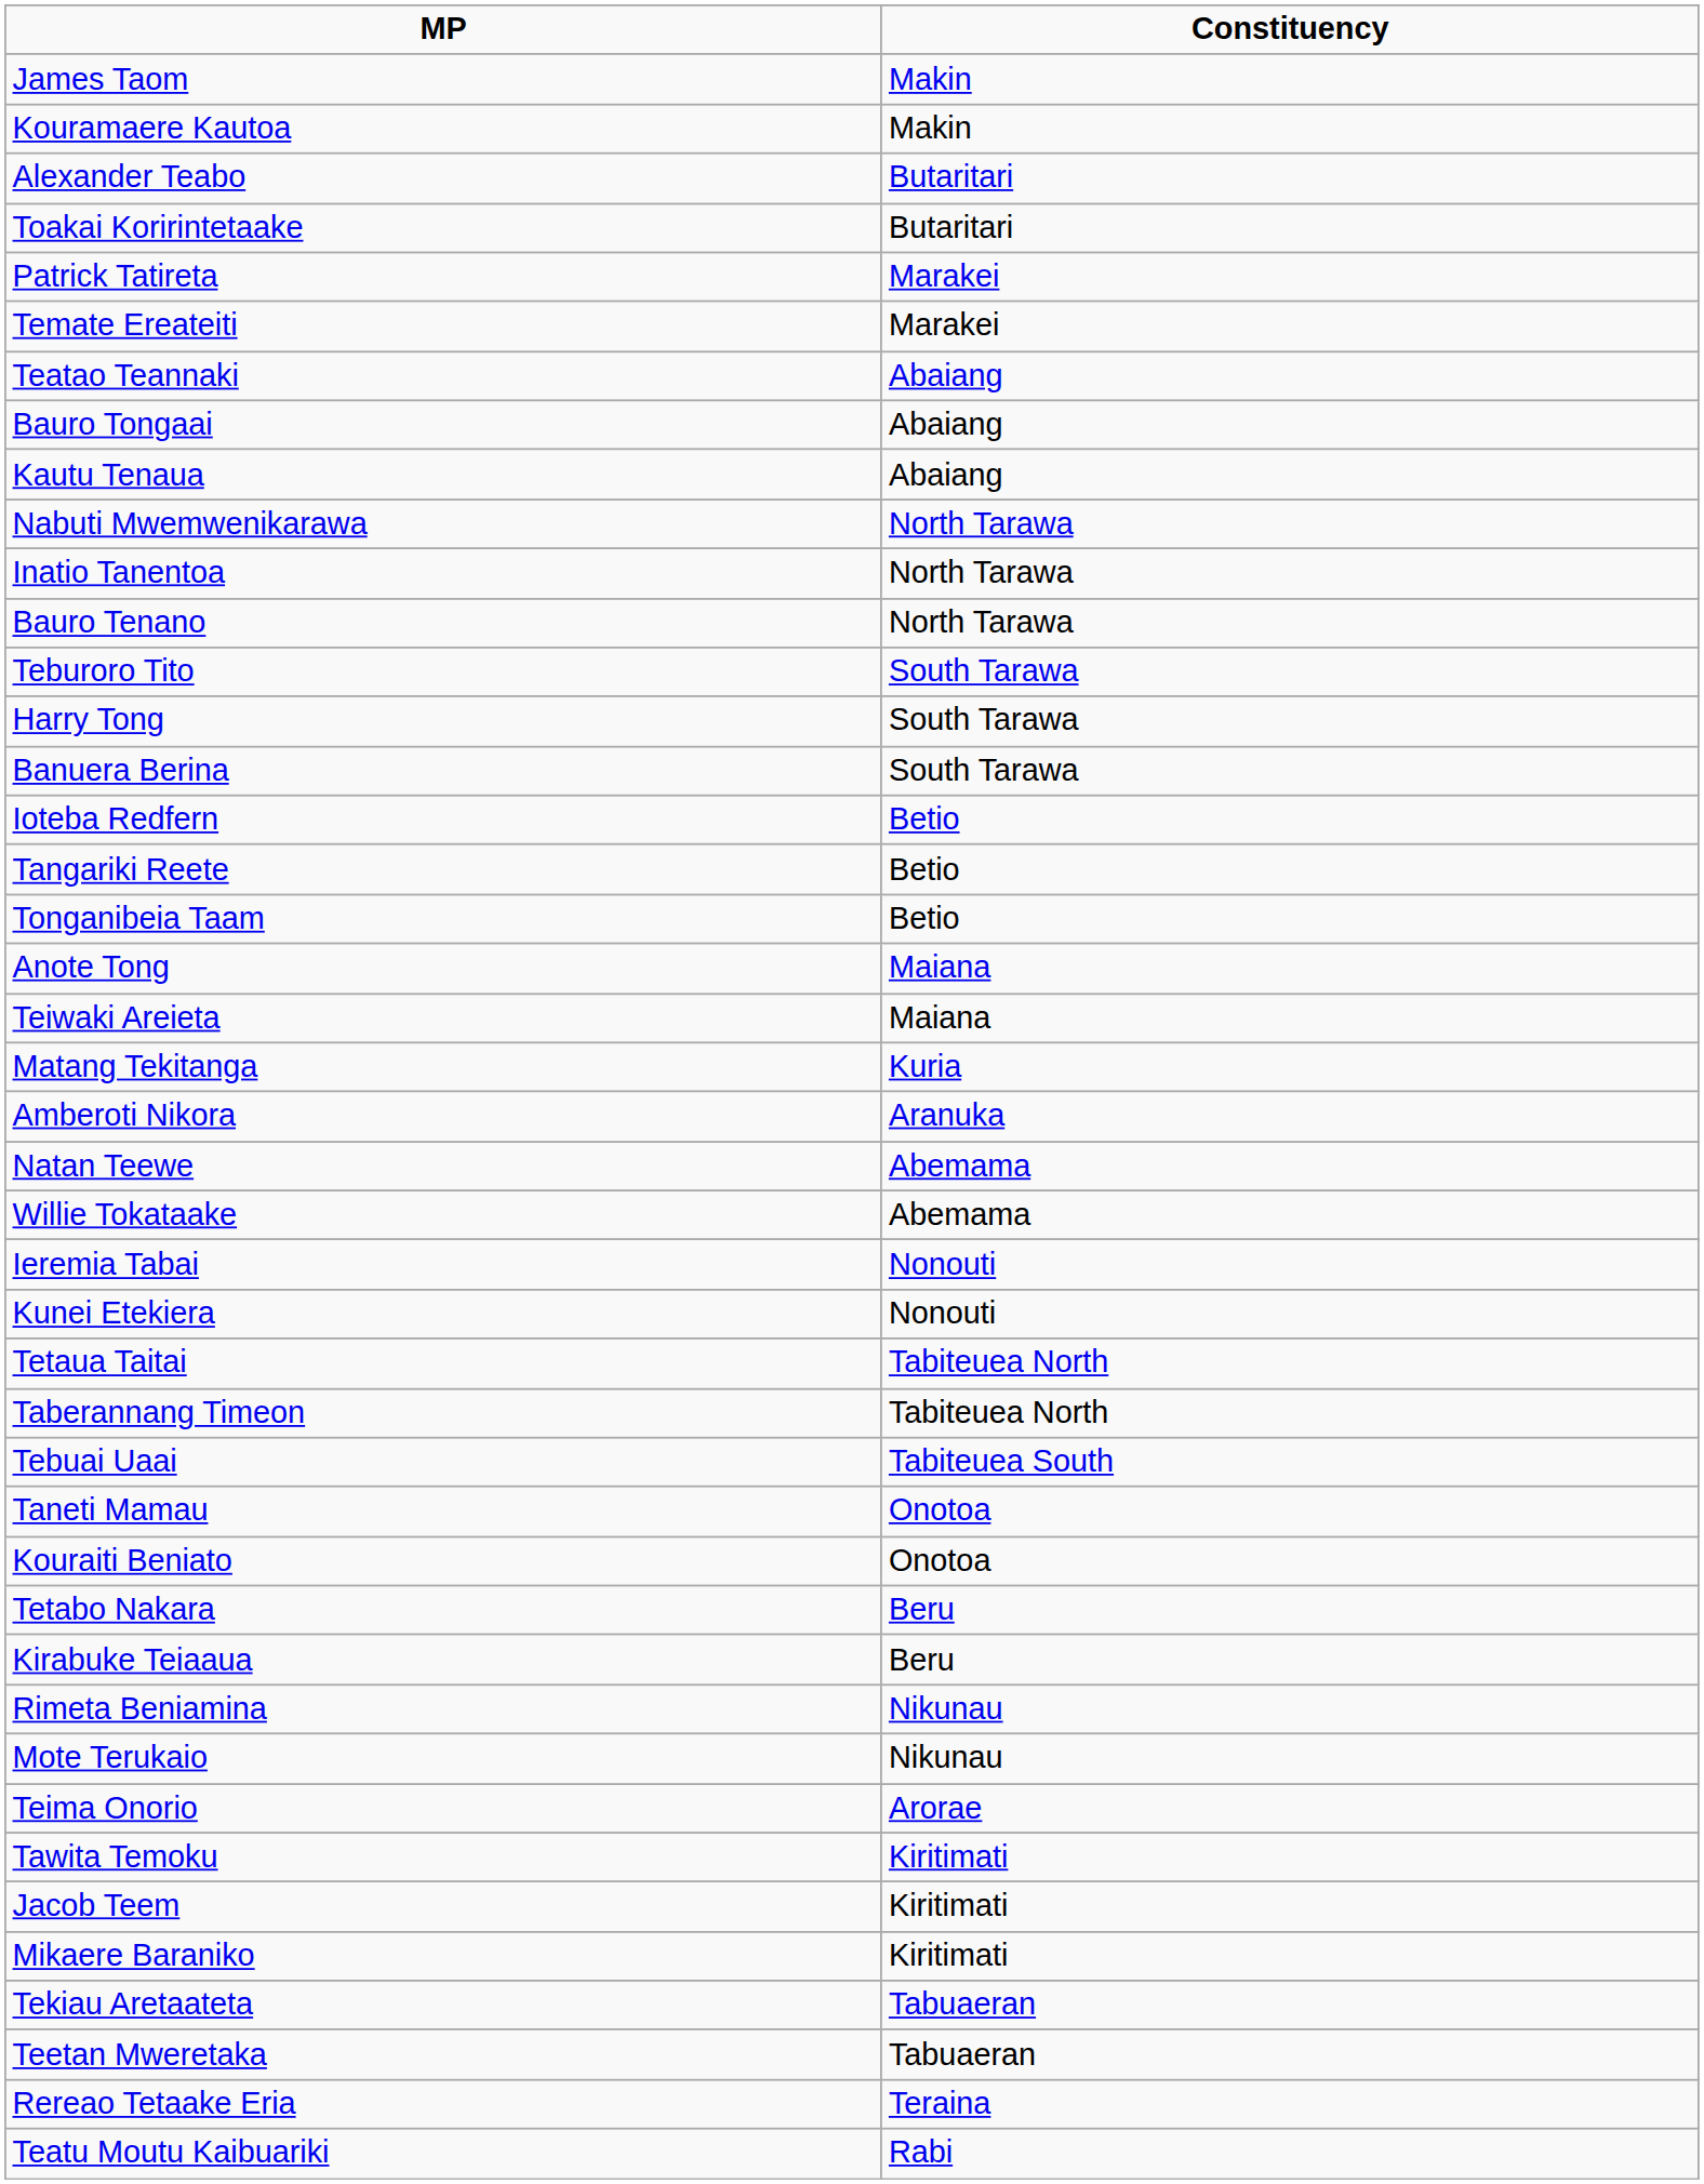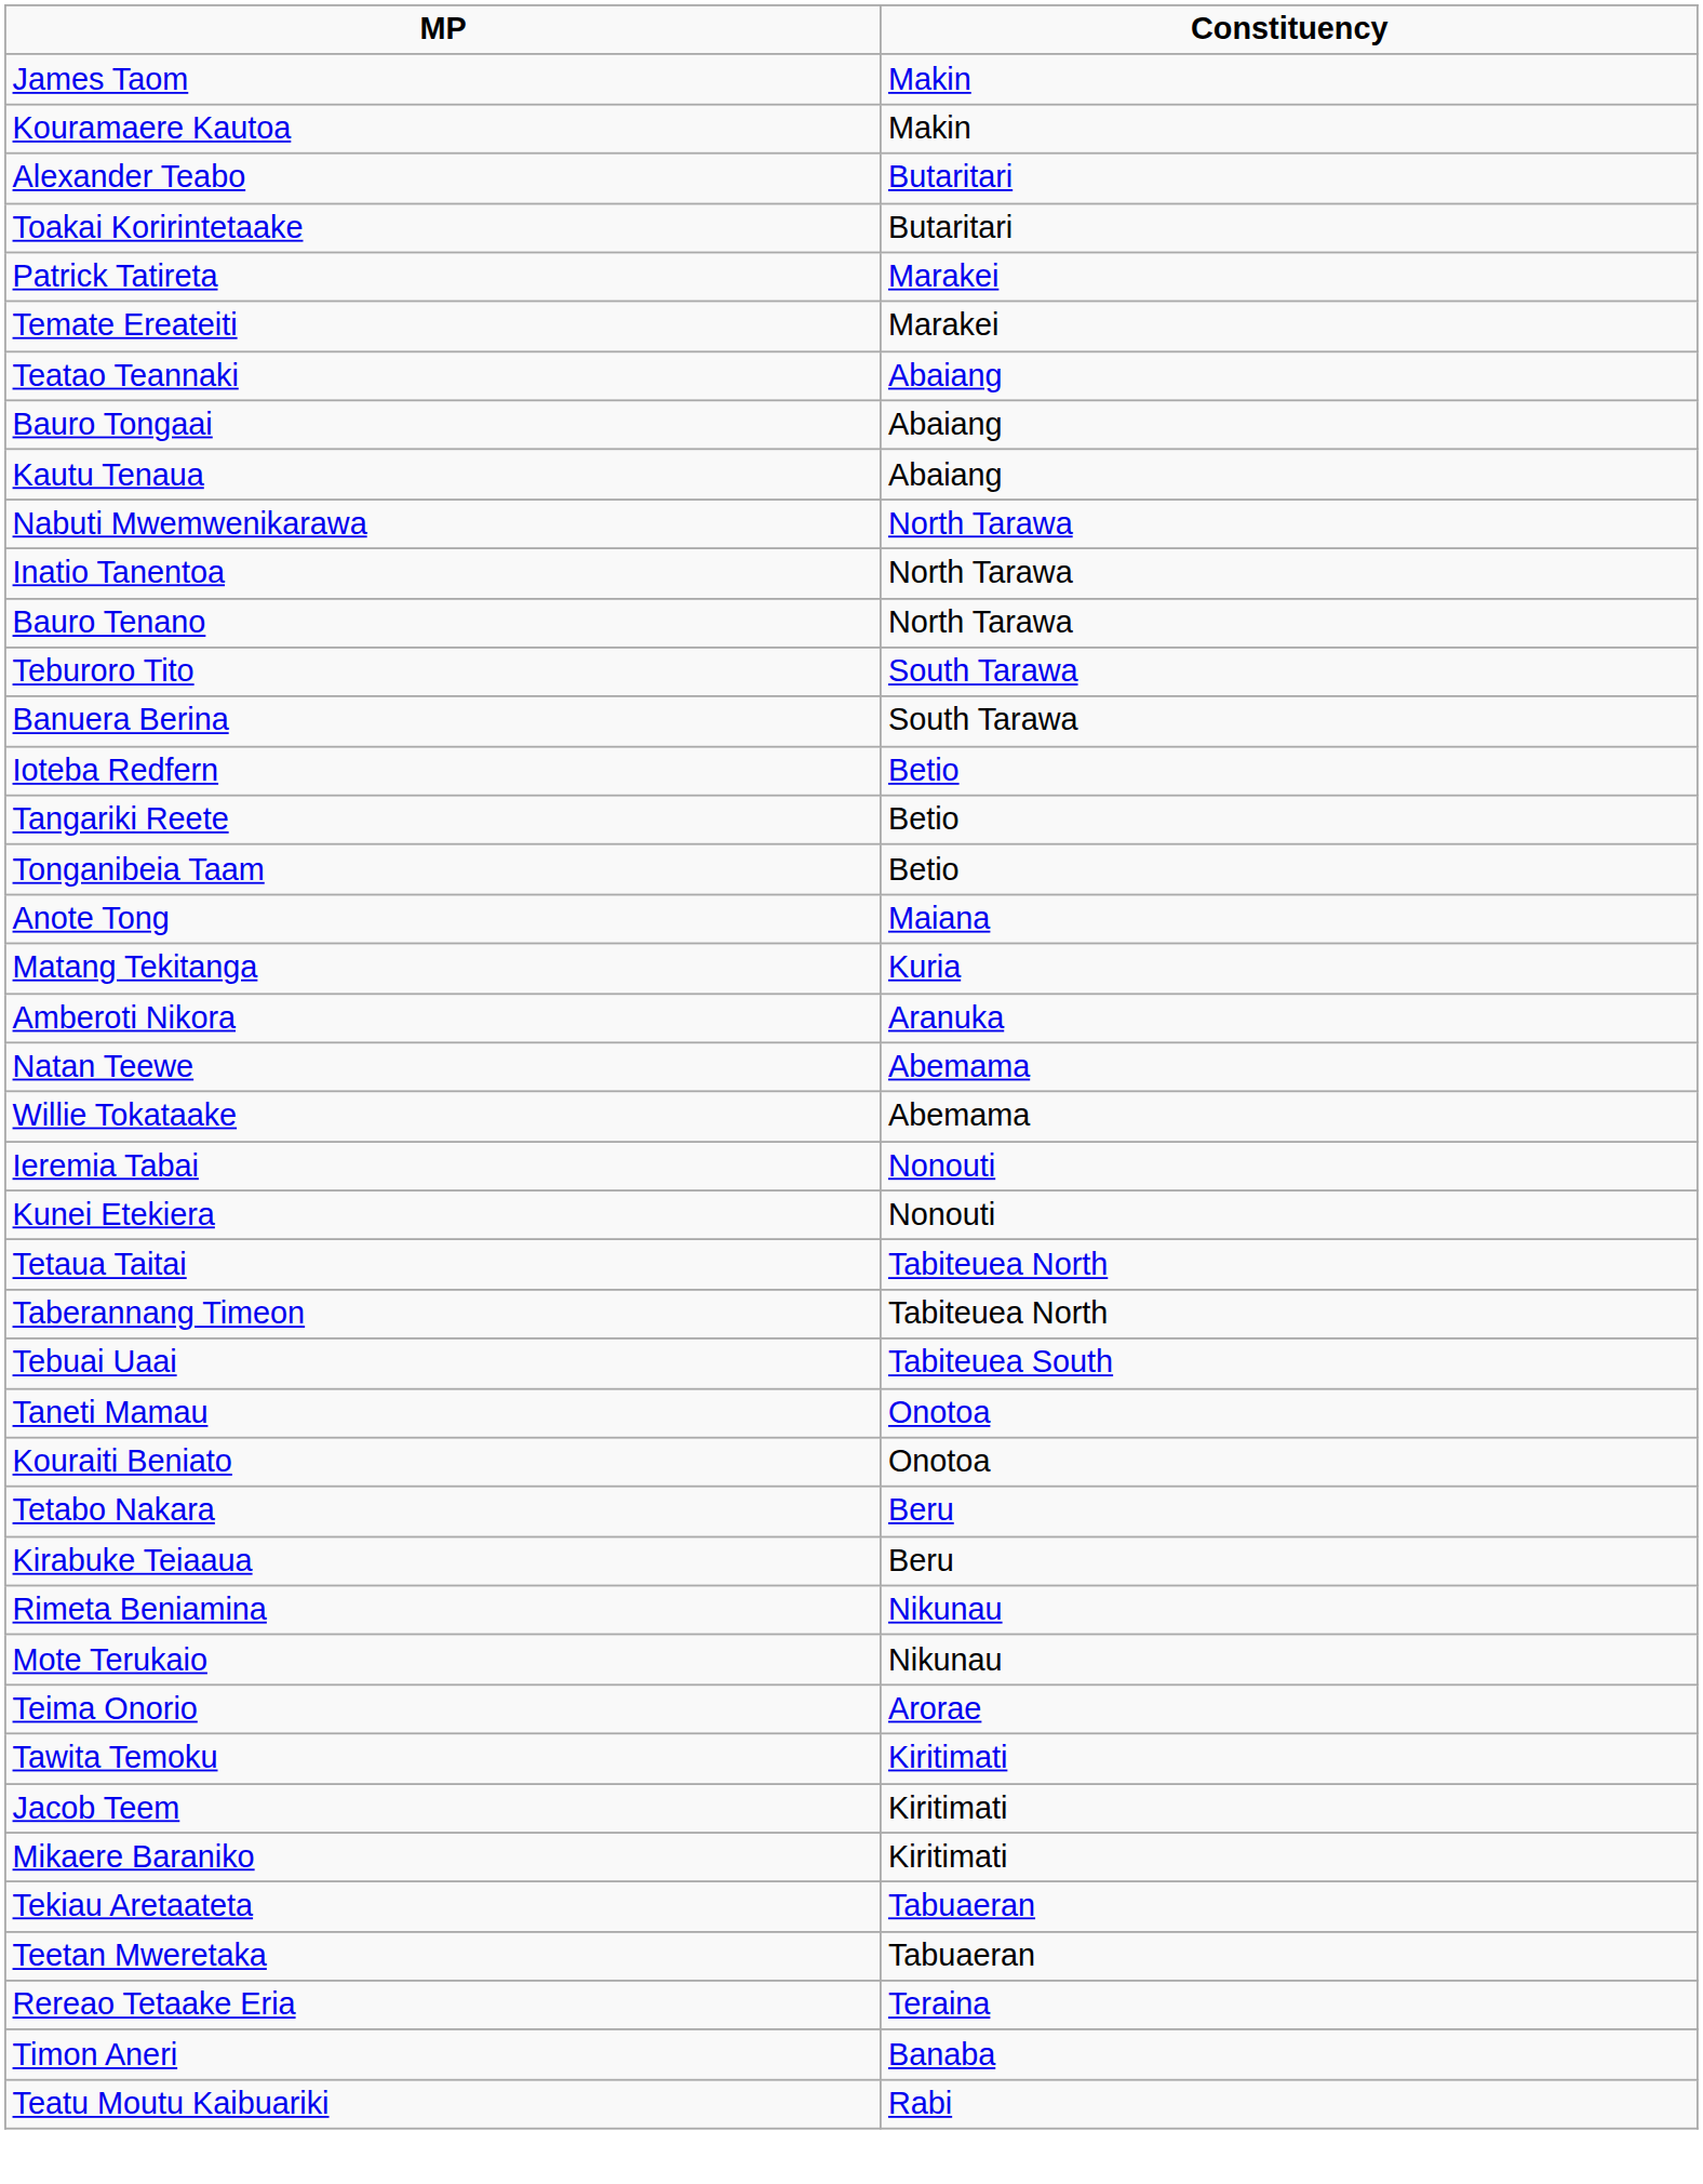- row: Harry Tong | South Tarawa
- row: Teiwaki Areieta | Maiana
+ row: Timon Aneri | Banaba
